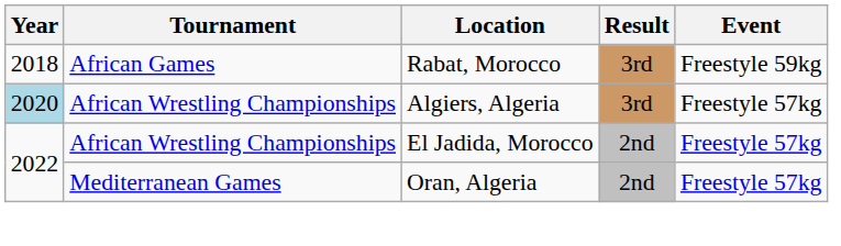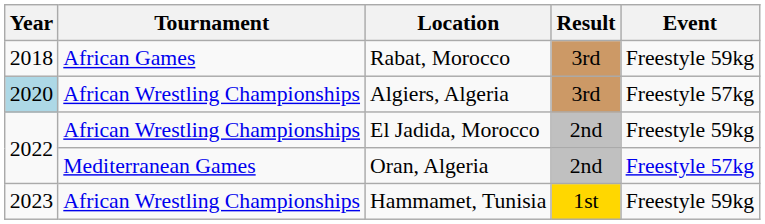El Jadida, Morocco | Event: Freestyle 57kg -> Freestyle 59kg
+ row: 2023 | African Wrestling Championships | Hammamet, Tunisia | 1st | Freestyle 59kg
